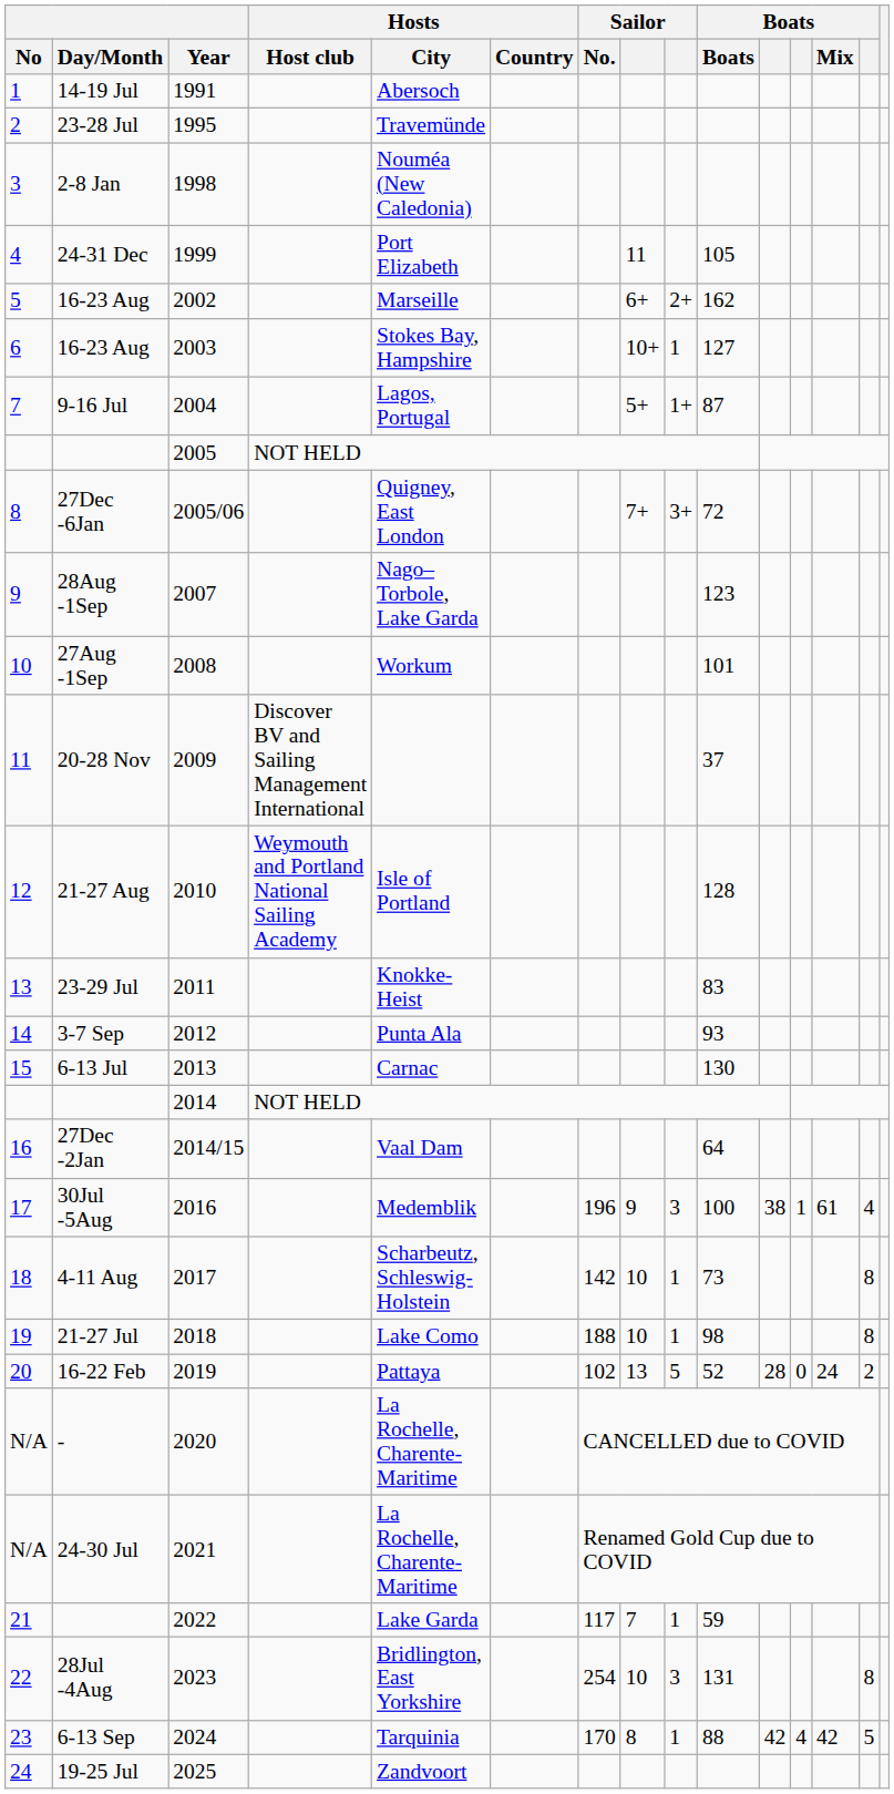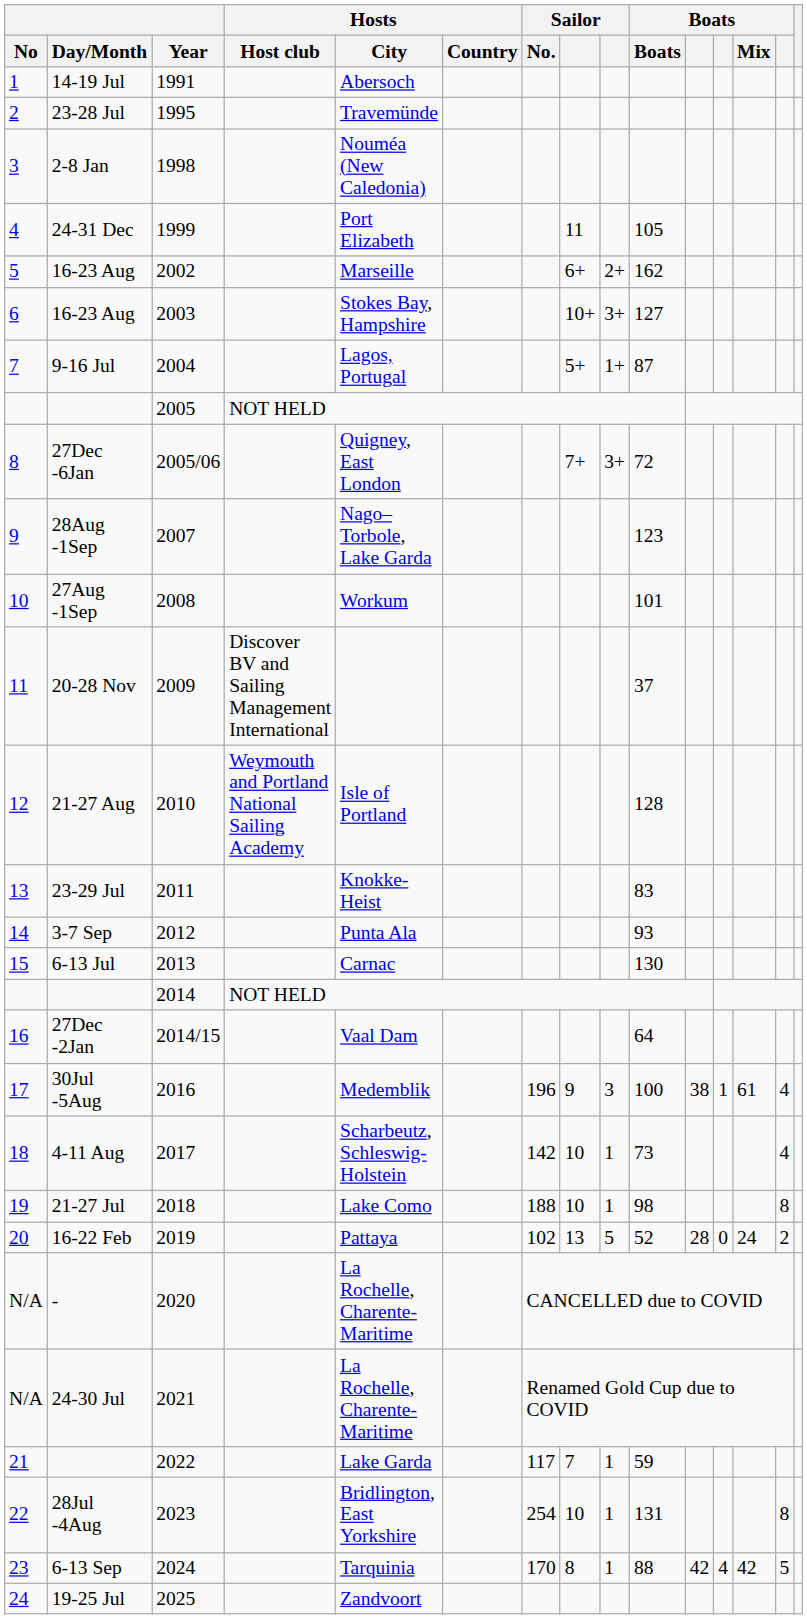2003 | column 9: 1 -> 3+
2017 | column 14: 8 -> 4
2023 | column 9: 3 -> 1
